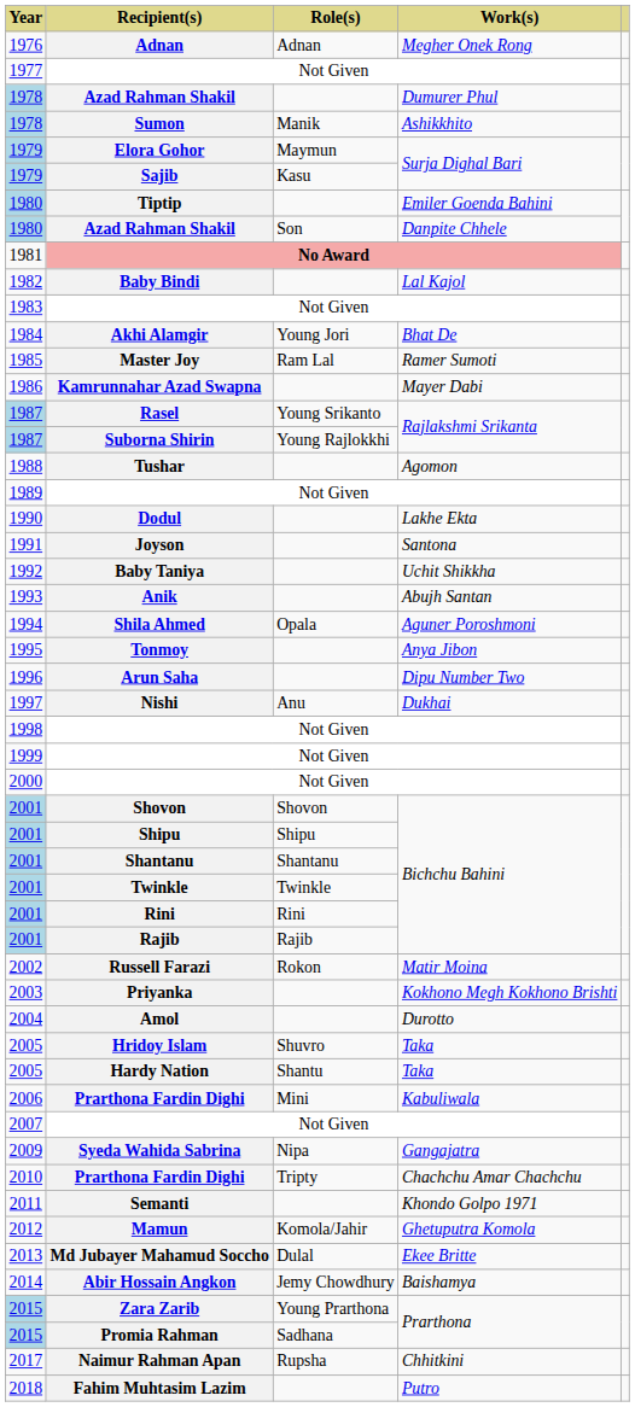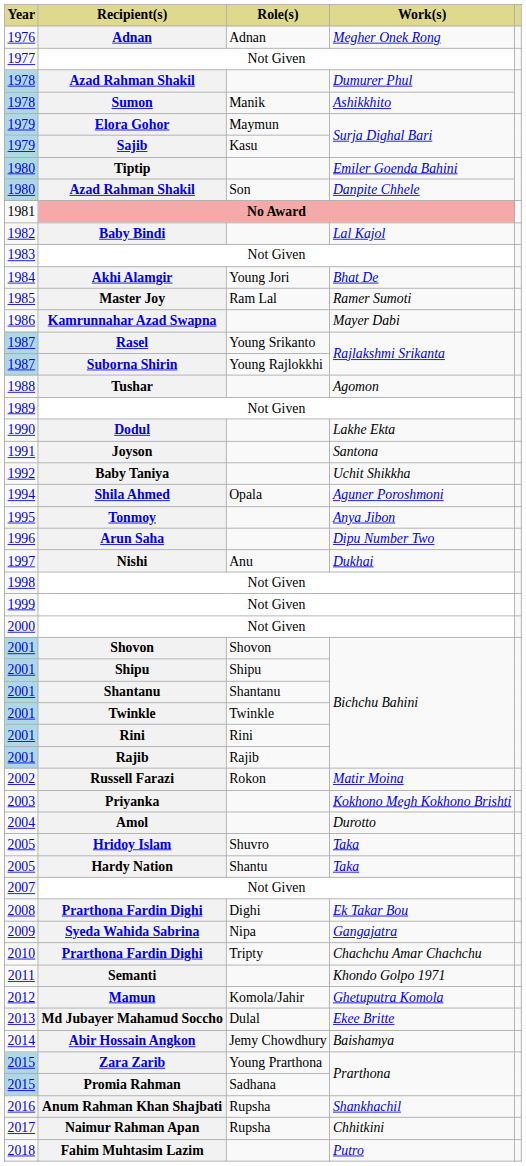- row: 1993 | Anik | Abujh Santan
- row: 2006 | Prarthona Fardin Dighi | Mini | Kabuliwala
+ row: 2008 | Prarthona Fardin Dighi | Dighi | Ek Takar Bou
+ row: 2016 | Anum Rahman Khan Shajbati | Rupsha | Shankhachil
